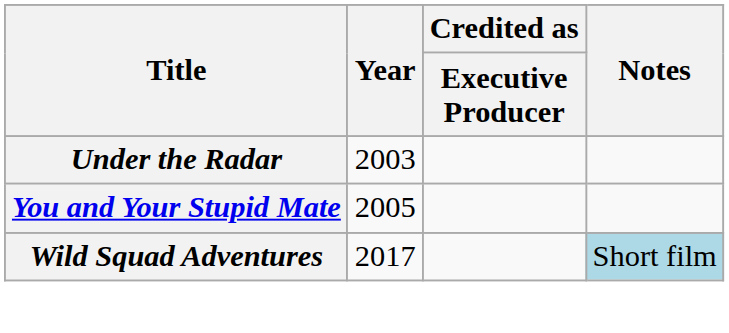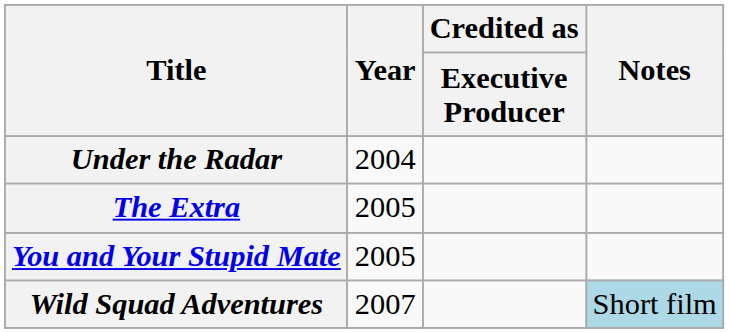Under the Radar | Year: 2003 -> 2004
+ row: The Extra | 2005
Wild Squad Adventures | Year: 2017 -> 2007
